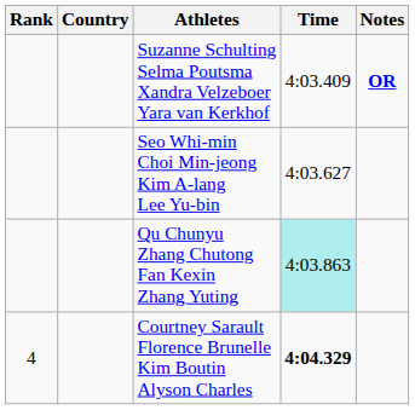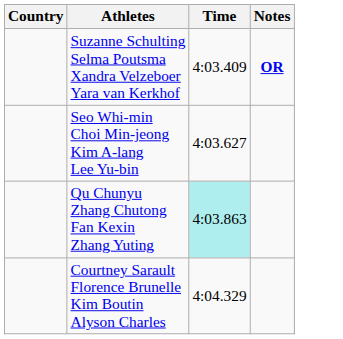- column: Rank | 4
Courtney Sarault Florence Brunelle Kim Boutin Alyson Charles | Time: bold -> normal
